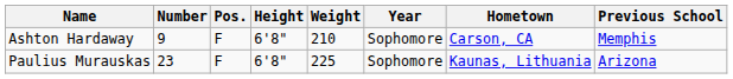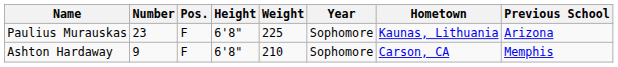rows swapped: Ashton Hardaway <-> Paulius Murauskas
